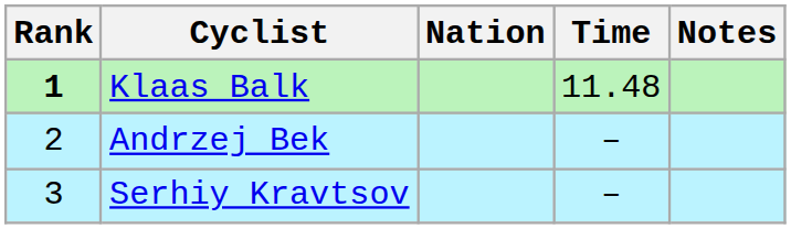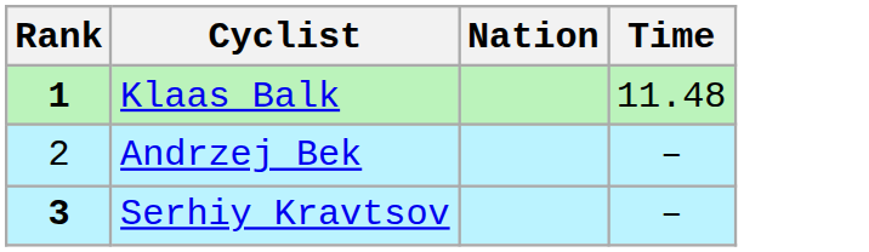- column: Notes
Serhiy Kravtsov | Rank: normal -> bold
